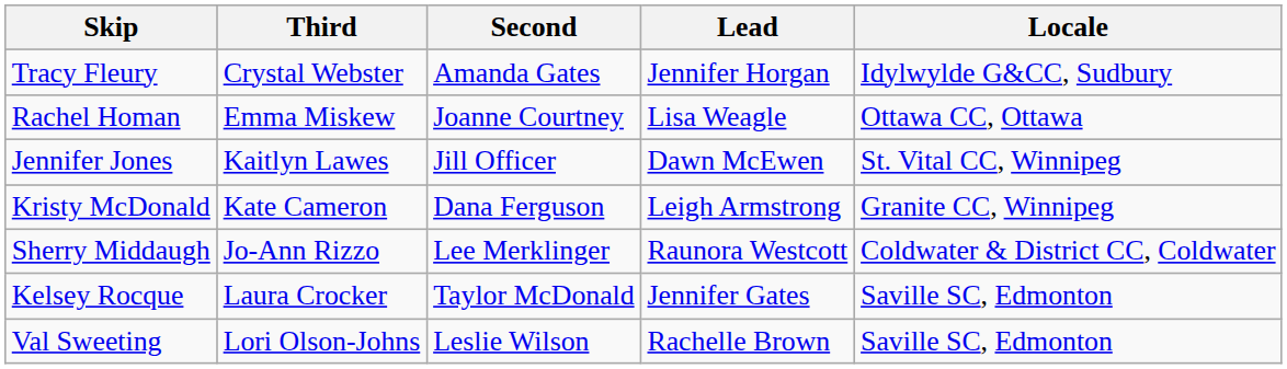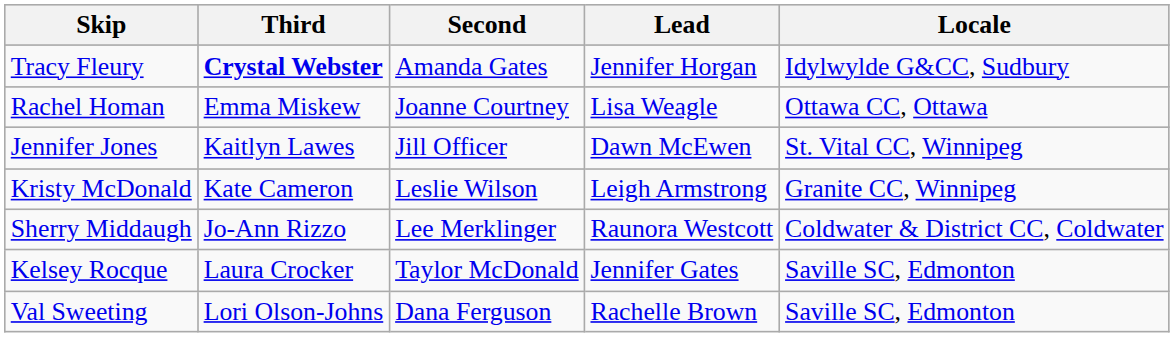Tracy Fleury | Third: normal -> bold
Kristy McDonald | Second: Dana Ferguson -> Leslie Wilson
Val Sweeting | Second: Leslie Wilson -> Dana Ferguson
